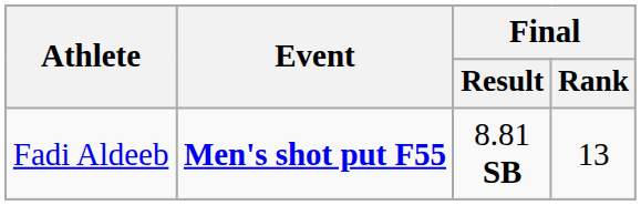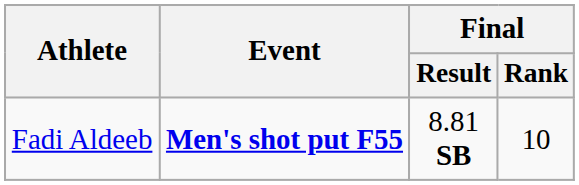Fadi Aldeeb | Final / Rank: 13 -> 10
